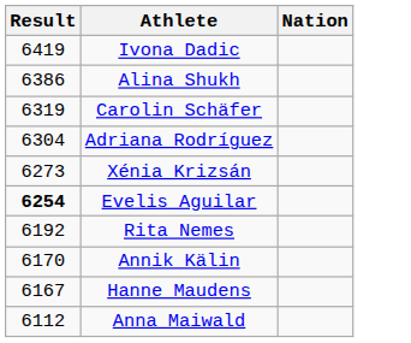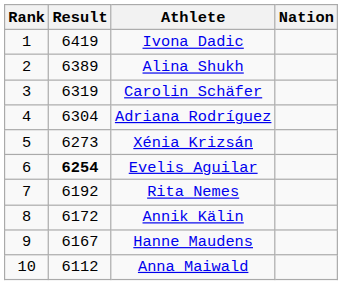+ column: Rank | 1 | 2 | 3 | 4 | 5 | 6 | 7 | 8 | 9 | 10
Alina Shukh | Result: 6386 -> 6389
Annik Kälin | Result: 6170 -> 6172
